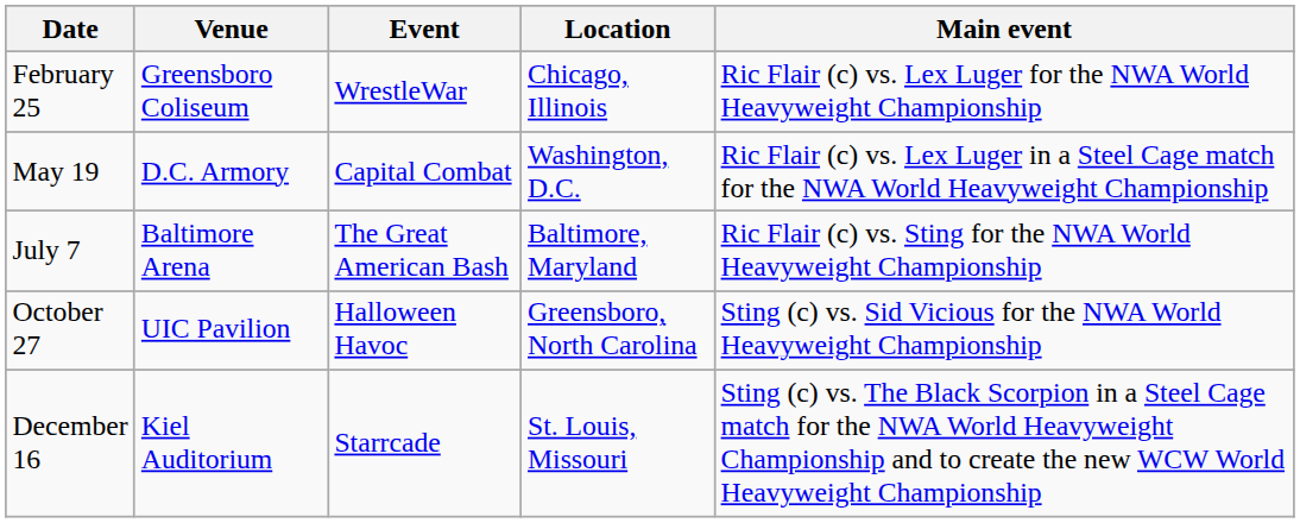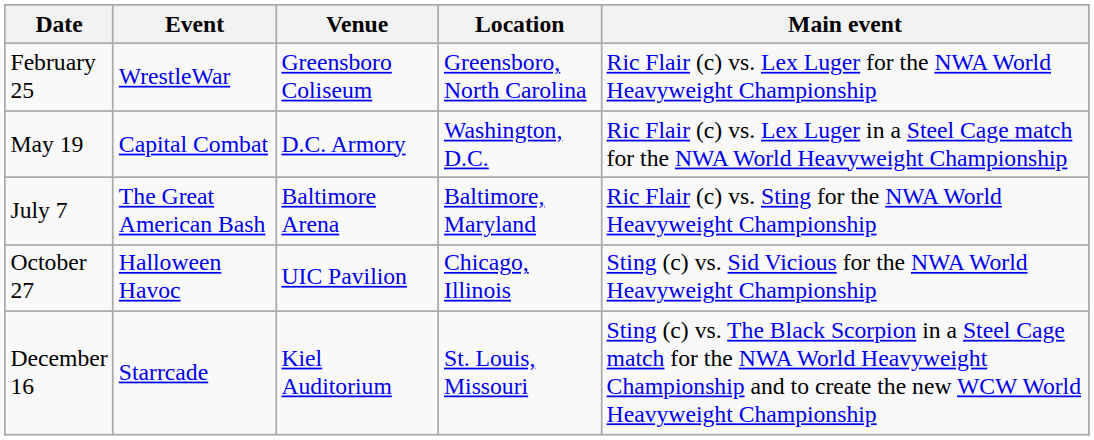columns swapped: Event <-> Venue
February 25 | Location: Chicago, Illinois -> Greensboro, North Carolina
October 27 | Location: Greensboro, North Carolina -> Chicago, Illinois
